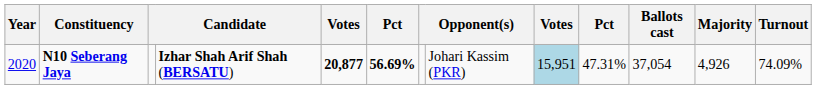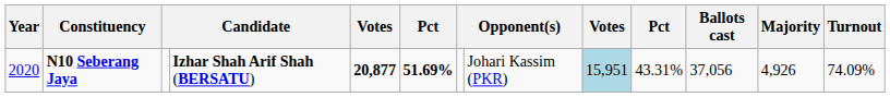N10 Seberang Jaya | column 6: 56.69% -> 51.69%
N10 Seberang Jaya | column 10: 47.31% -> 43.31%
N10 Seberang Jaya | Ballots cast: 37,054 -> 37,056
